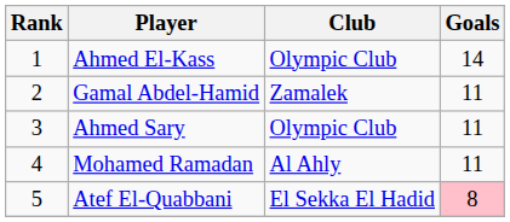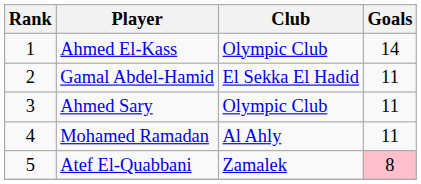Gamal Abdel-Hamid | Club: Zamalek -> El Sekka El Hadid
Atef El-Quabbani | Club: El Sekka El Hadid -> Zamalek
